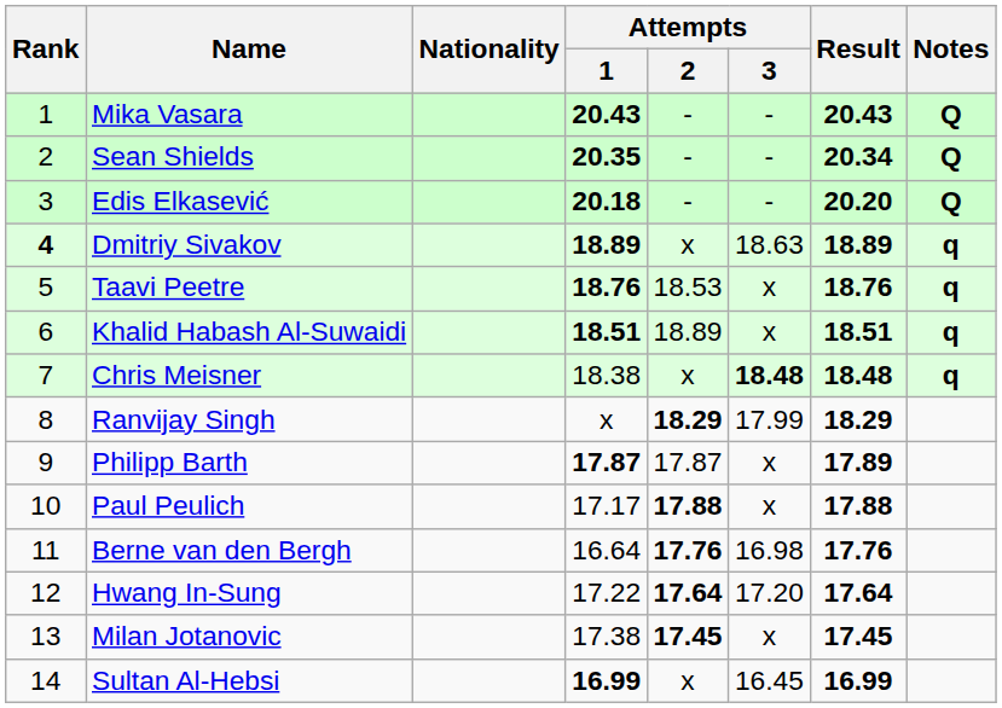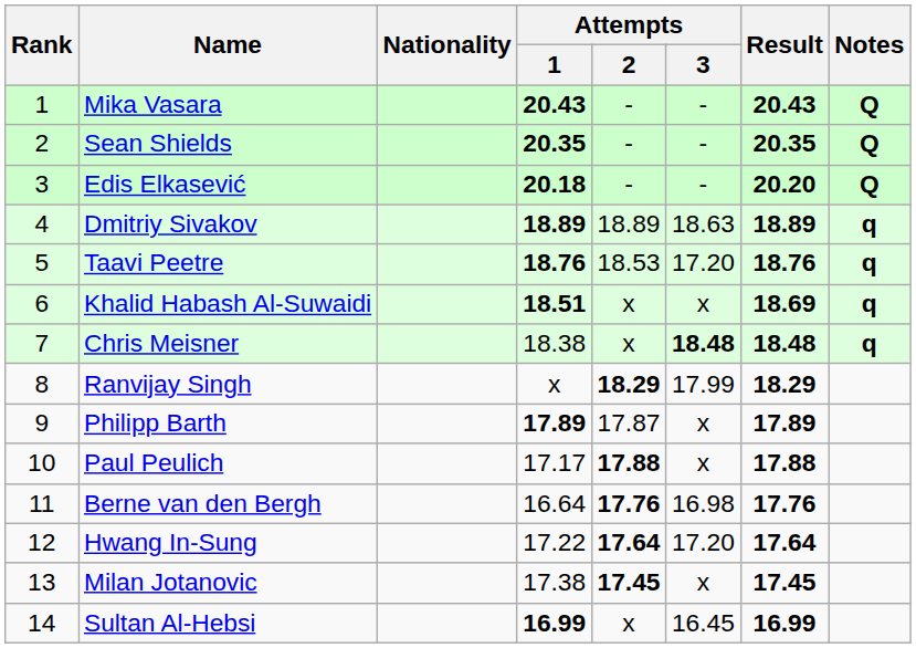Sean Shields | Result: 20.34 -> 20.35
Dmitriy Sivakov | Rank: bold -> normal
Dmitriy Sivakov | Attempts / 2: x -> 18.89
Taavi Peetre | Attempts / 3: x -> 17.20
Khalid Habash Al-Suwaidi | Attempts / 2: 18.89 -> x
Khalid Habash Al-Suwaidi | Result: 18.51 -> 18.69
Philipp Barth | Attempts / 1: 17.87 -> 17.89
